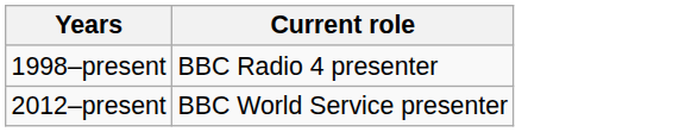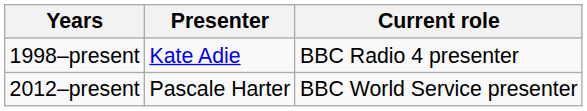+ column: Presenter | Kate Adie | Pascale Harter
